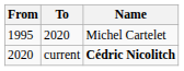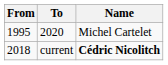current | From: 2020 -> 2018
